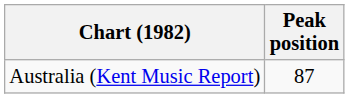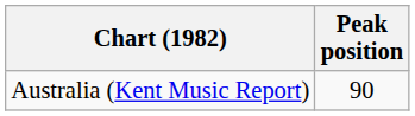Australia (Kent Music Report) | Peak position: 87 -> 90
